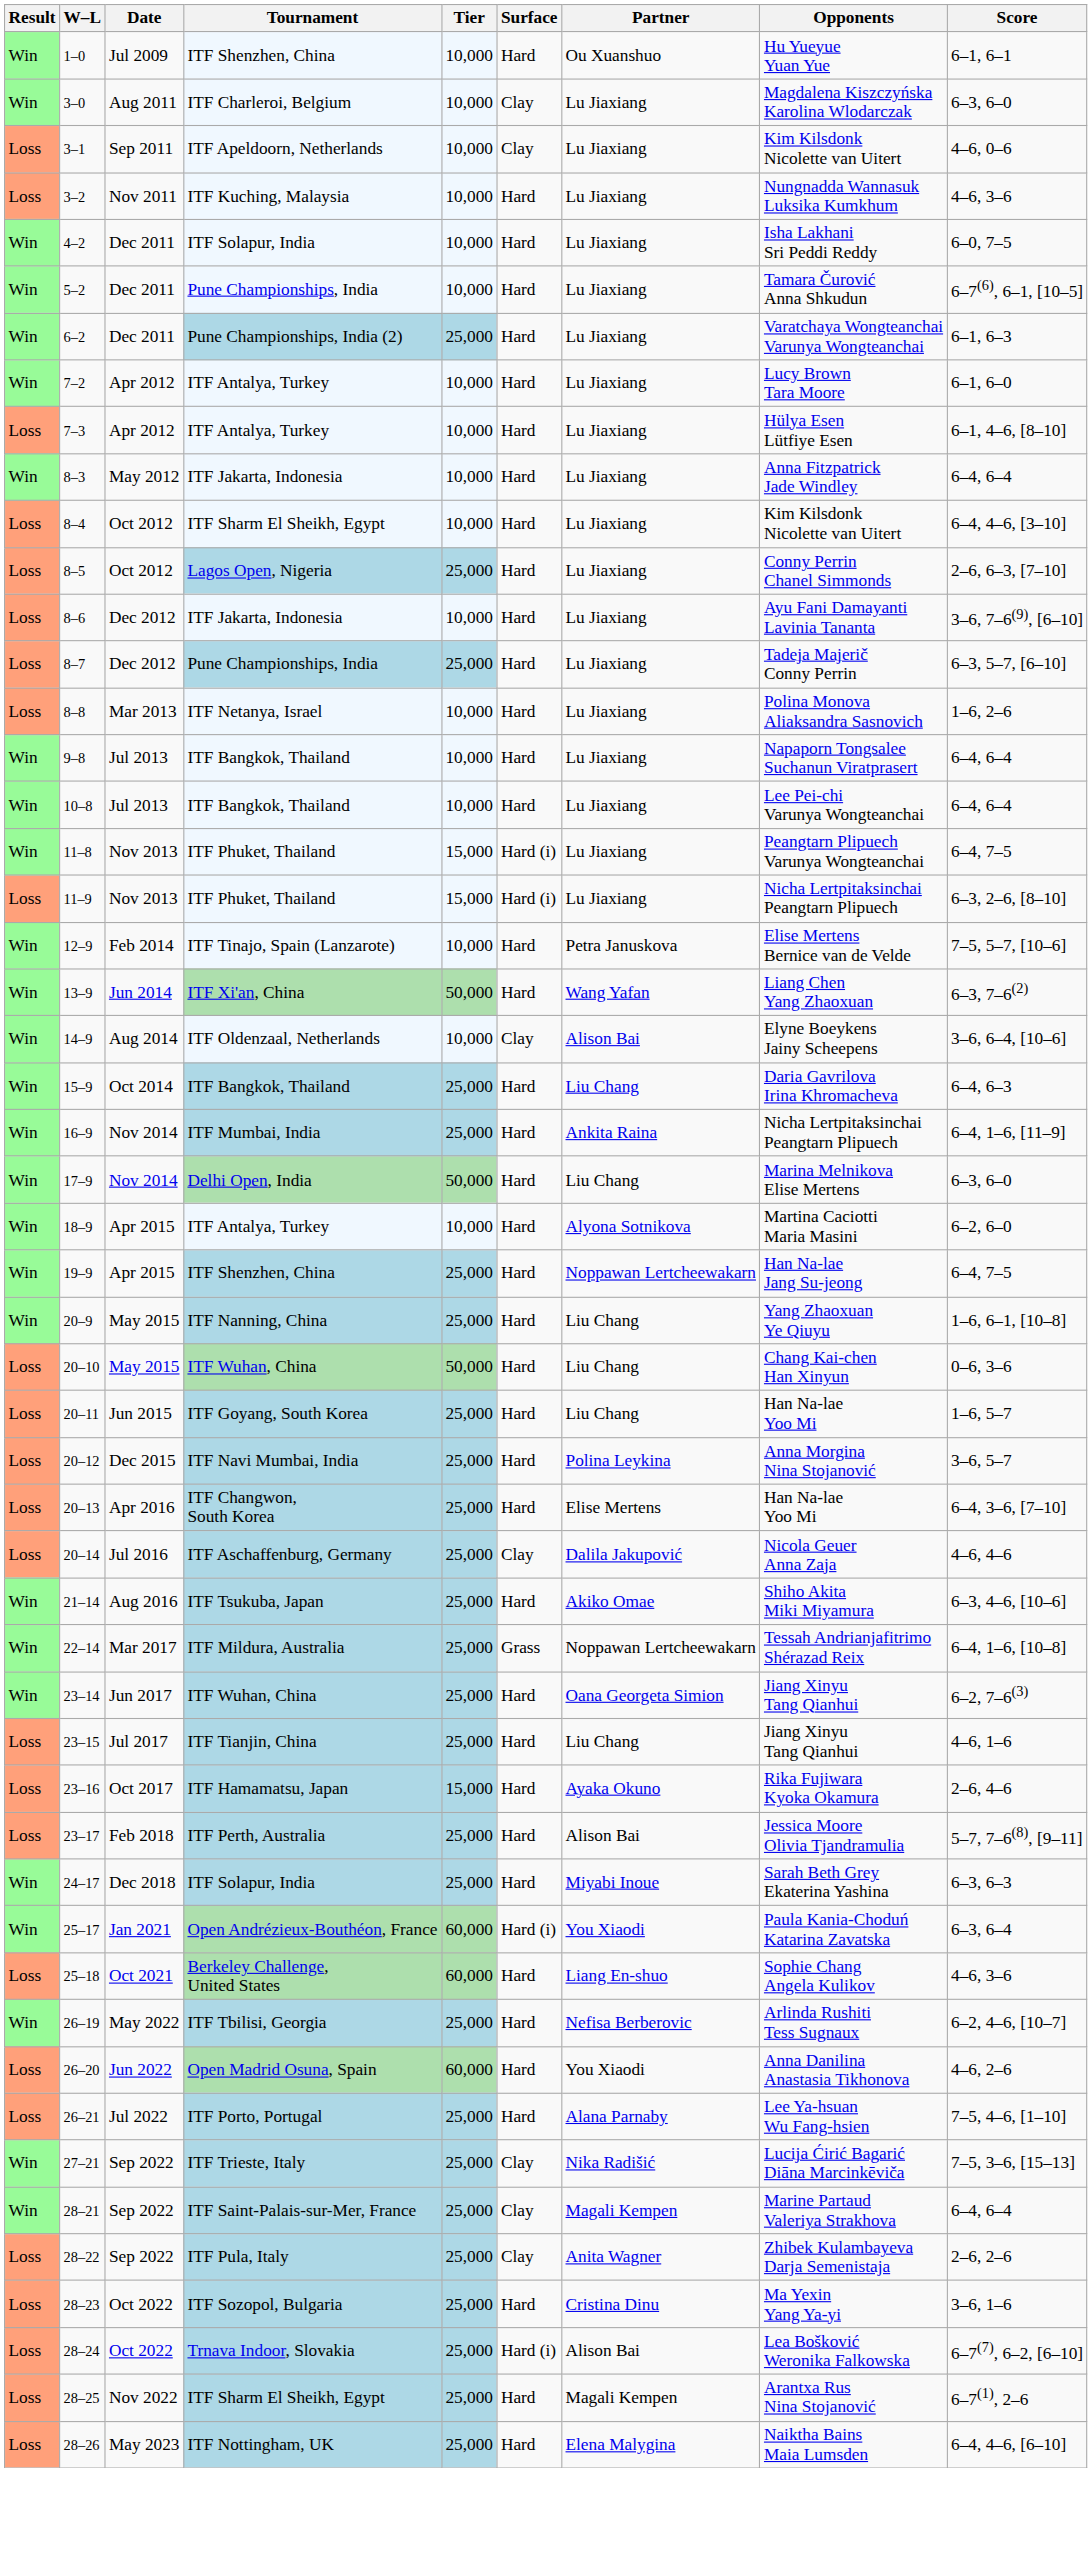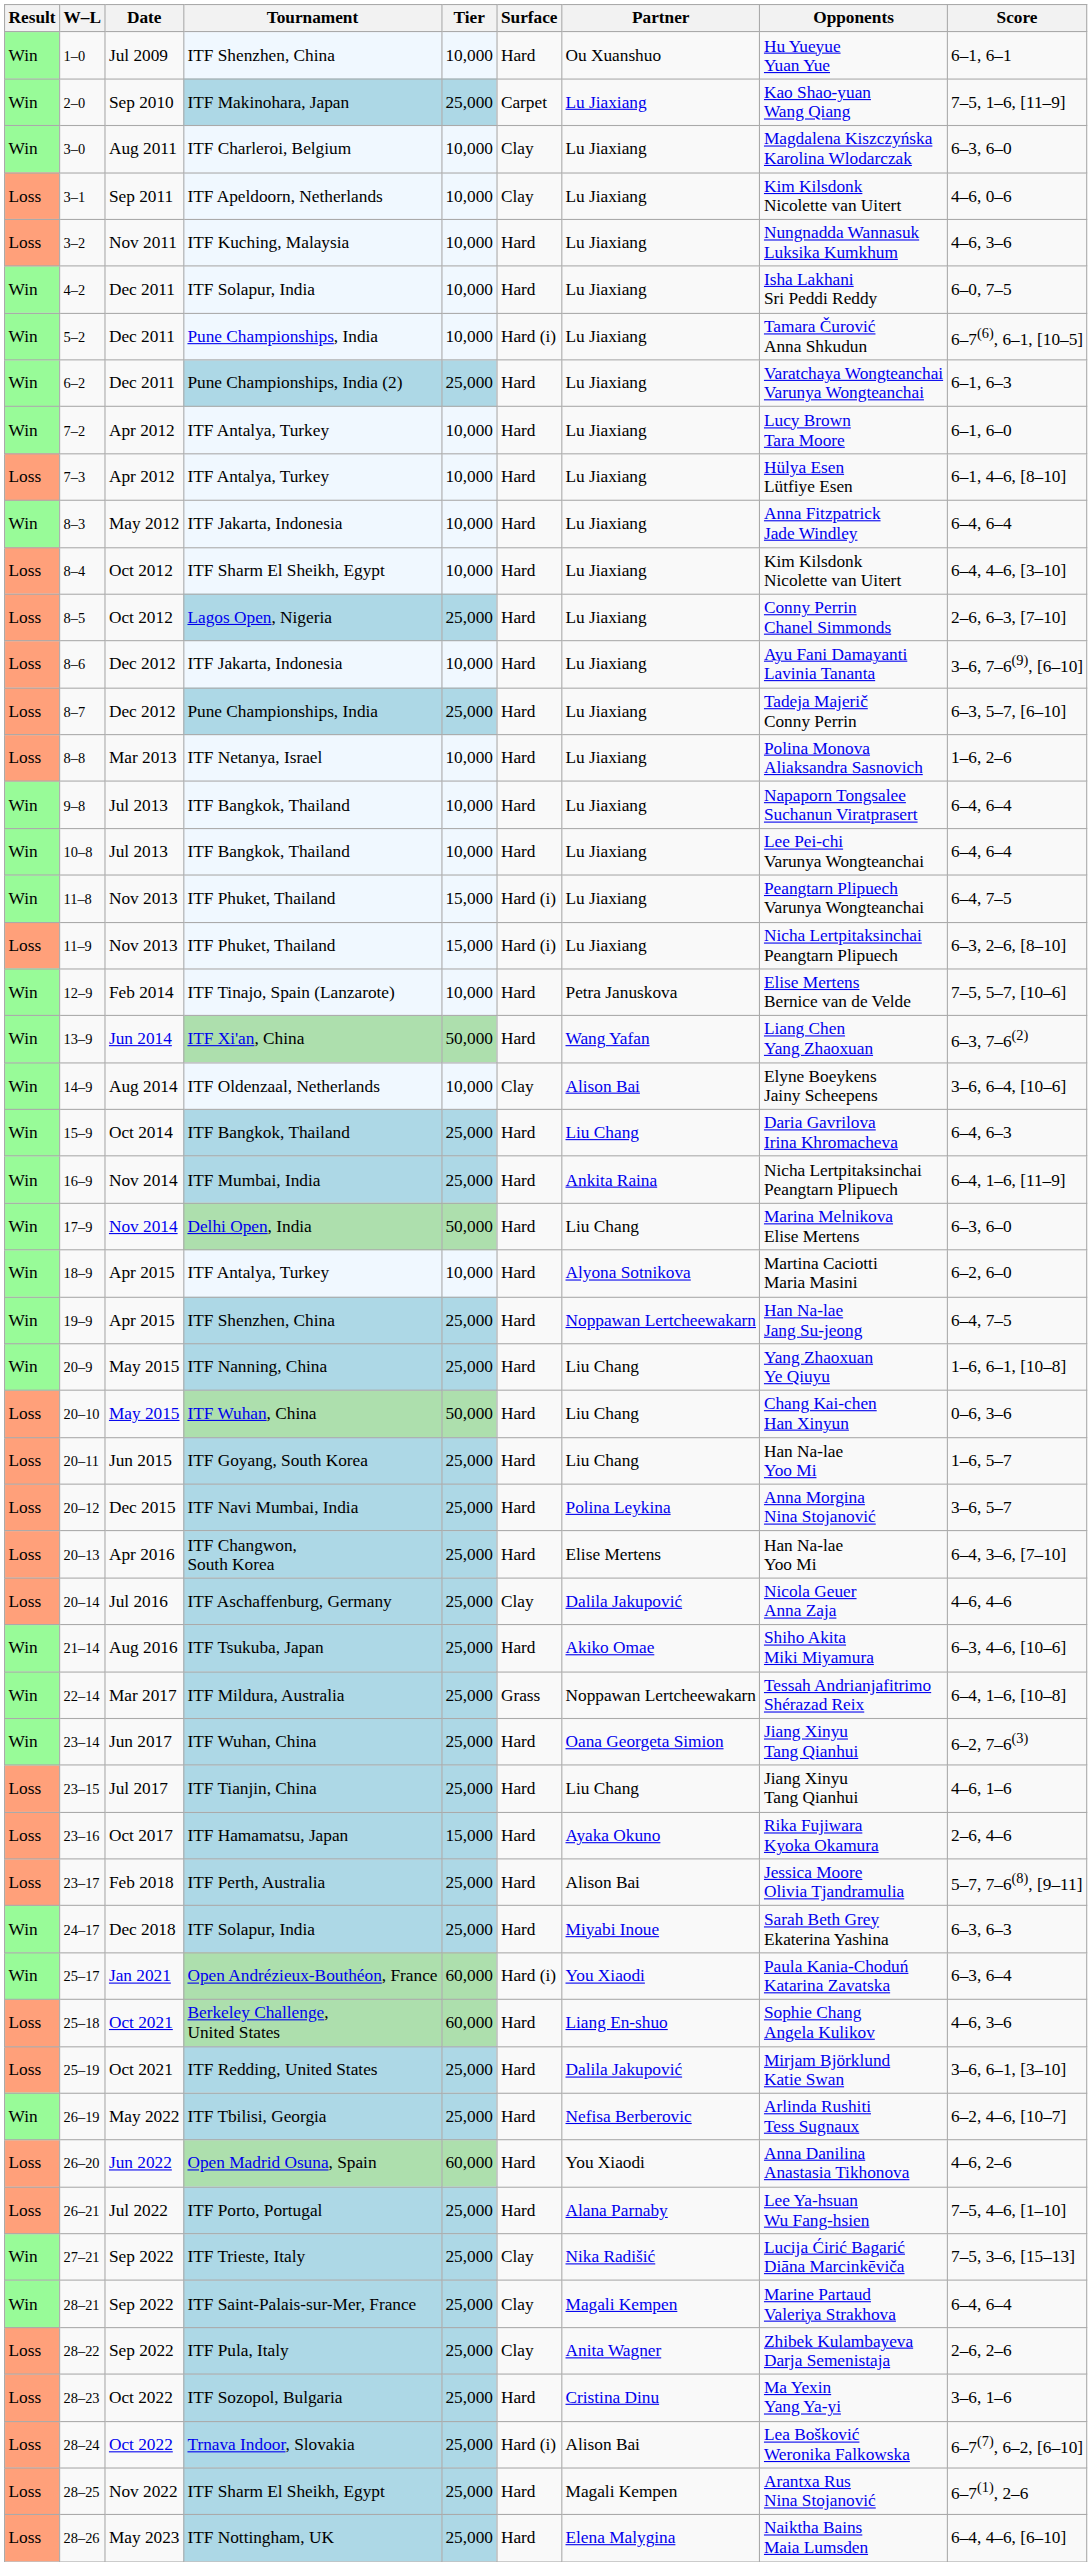+ row: Win | 2–0 | Sep 2010 | ITF Makinohara, Japan | 25,000 | Carpet | Lu Jiaxiang | Kao Shao-yuan Wang Qiang | 7–5, 1–6, [11–9]
5–2 | Surface: Hard -> Hard (i)
+ row: Loss | 25–19 | Oct 2021 | ITF Redding, United States | 25,000 | Hard | Dalila Jakupović | Mirjam Björklund Katie Swan | 3–6, 6–1, [3–10]
